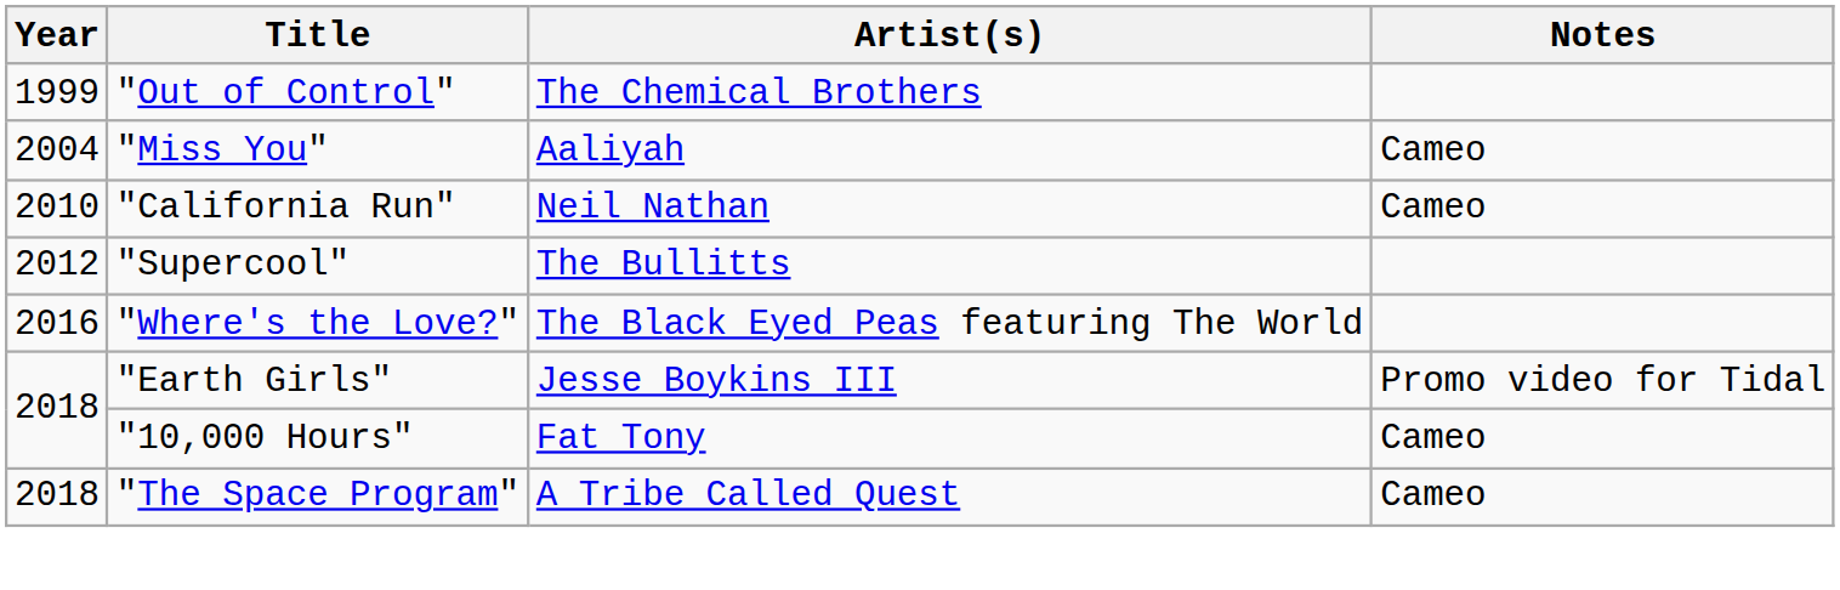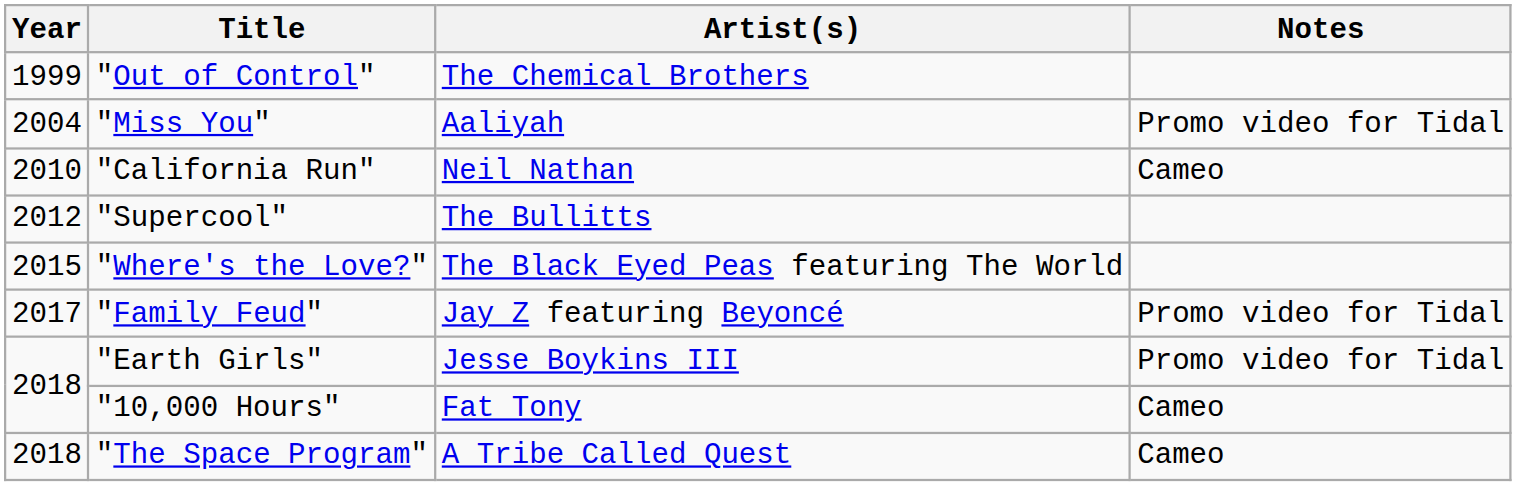"Miss You" | Notes: Cameo -> Promo video for Tidal
"Where's the Love?" | Year: 2016 -> 2015
+ row: 2017 | "Family Feud" | Jay Z featuring Beyoncé | Promo video for Tidal
